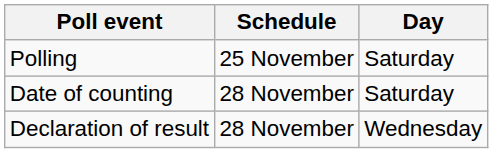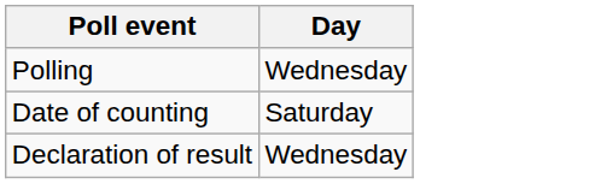- column: Schedule | 25 November | 28 November | 28 November
Polling | Day: Saturday -> Wednesday
